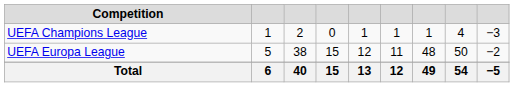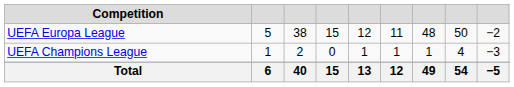rows swapped: UEFA Champions League <-> UEFA Europa League
